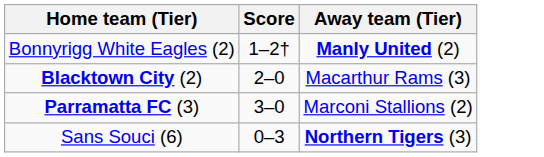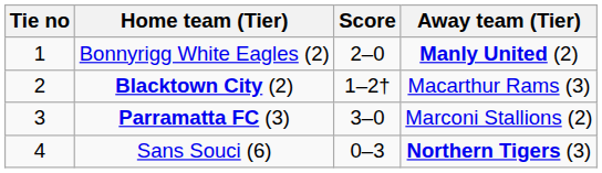+ column: Tie no | 1 | 2 | 3 | 4
Bonnyrigg White Eagles (2) | Score: 1–2† -> 2–0
Blacktown City (2) | Score: 2–0 -> 1–2†
